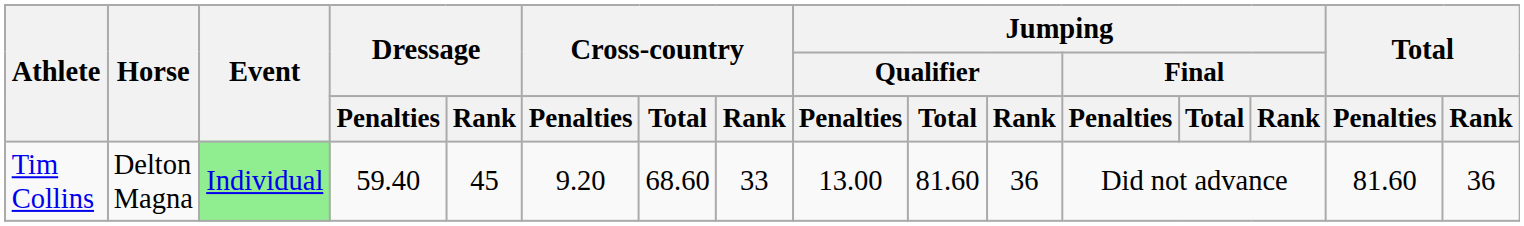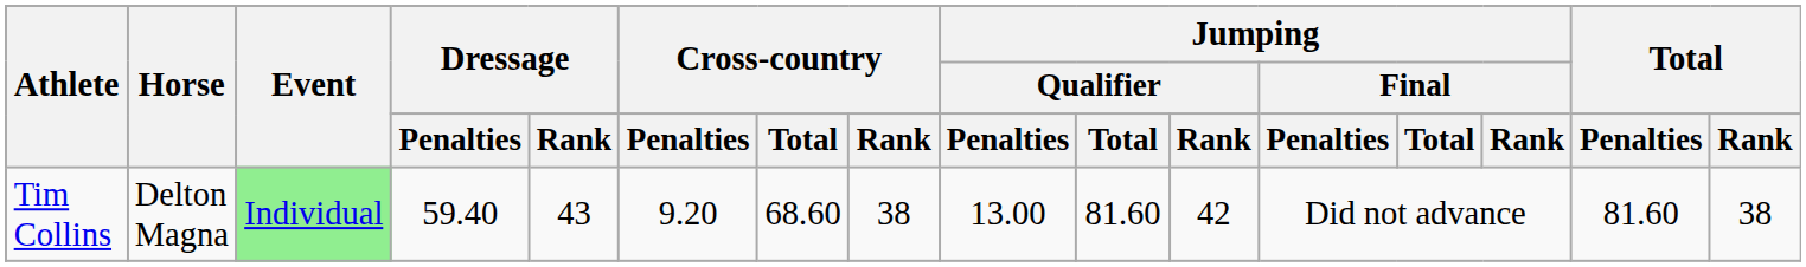Tim Collins | Dressage / Rank: 45 -> 43
Tim Collins | Cross-country / Rank: 33 -> 38
Tim Collins | Jumping / Qualifier / Rank: 36 -> 42
Tim Collins | Total / Rank: 36 -> 38
